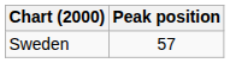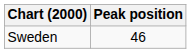Sweden | Peak position: 57 -> 46
